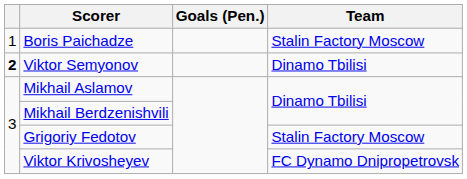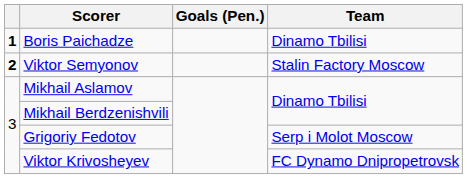Boris Paichadze | column 1: normal -> bold
Boris Paichadze | Team: Stalin Factory Moscow -> Dinamo Tbilisi
Viktor Semyonov | Team: Dinamo Tbilisi -> Stalin Factory Moscow
Grigoriy Fedotov | Team: Stalin Factory Moscow -> Serp i Molot Moscow
